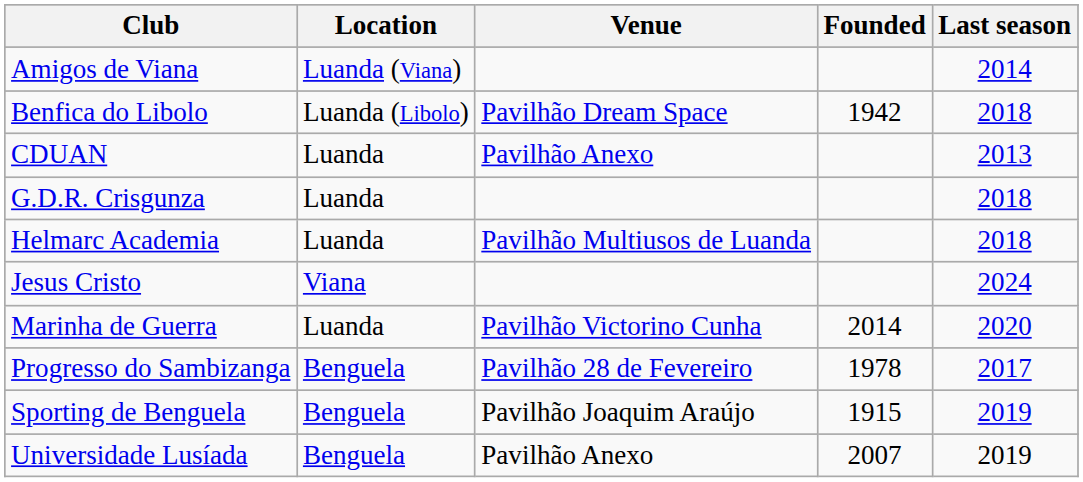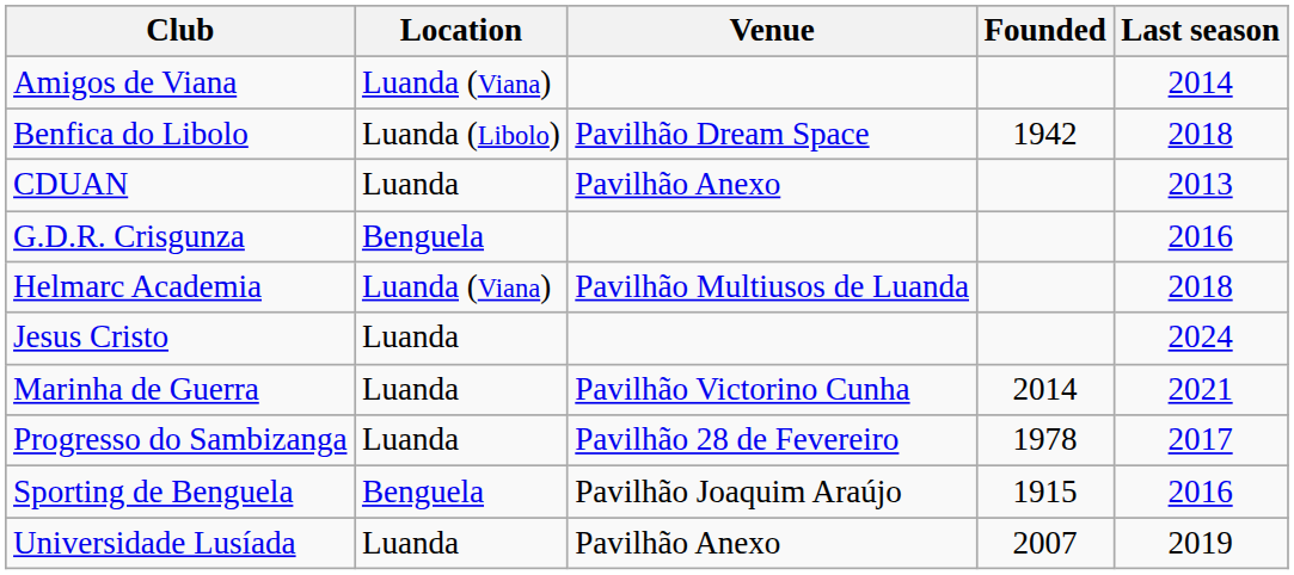G.D.R. Crisgunza | Location: Luanda -> Benguela
G.D.R. Crisgunza | Last season: 2018 -> 2016
Helmarc Academia | Location: Luanda -> Luanda (Viana)
Jesus Cristo | Location: Viana -> Luanda
Marinha de Guerra | Last season: 2020 -> 2021
Progresso do Sambizanga | Location: Benguela -> Luanda
Sporting de Benguela | Last season: 2019 -> 2016
Universidade Lusíada | Location: Benguela -> Luanda
